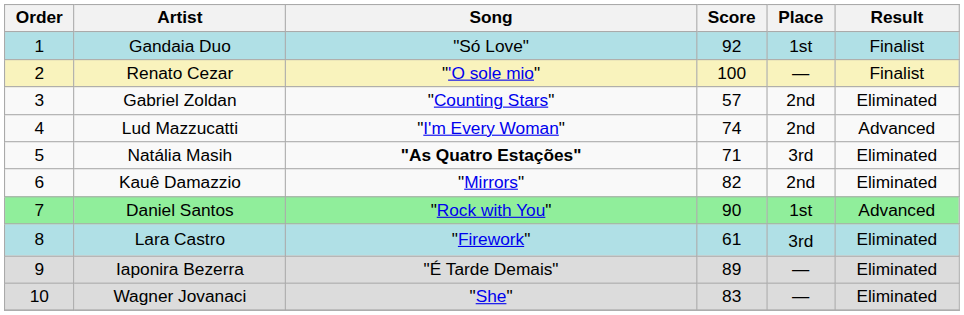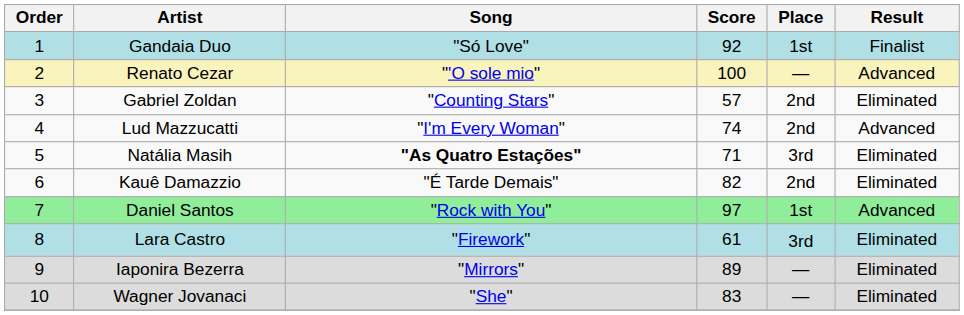Renato Cezar | Result: Finalist -> Advanced
Kauê Damazzio | Song: "Mirrors" -> "É Tarde Demais"
Daniel Santos | Score: 90 -> 97
Iaponira Bezerra | Song: "É Tarde Demais" -> "Mirrors"
